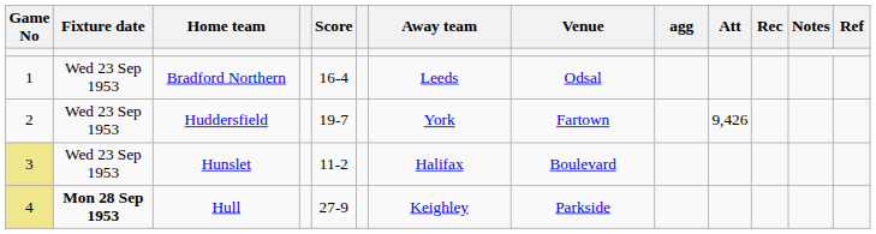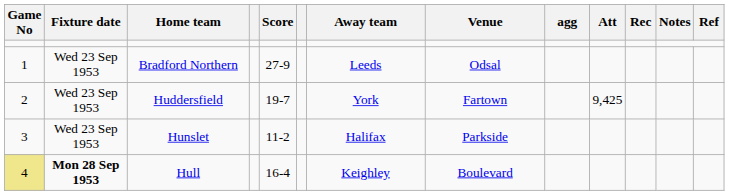Bradford Northern | Score: 16-4 -> 27-9
Huddersfield | Att: 9,426 -> 9,425
Hunslet | Game No: khaki background -> no background
Hunslet | Venue: Boulevard -> Parkside
Hull | Score: 27-9 -> 16-4
Hull | Venue: Parkside -> Boulevard
